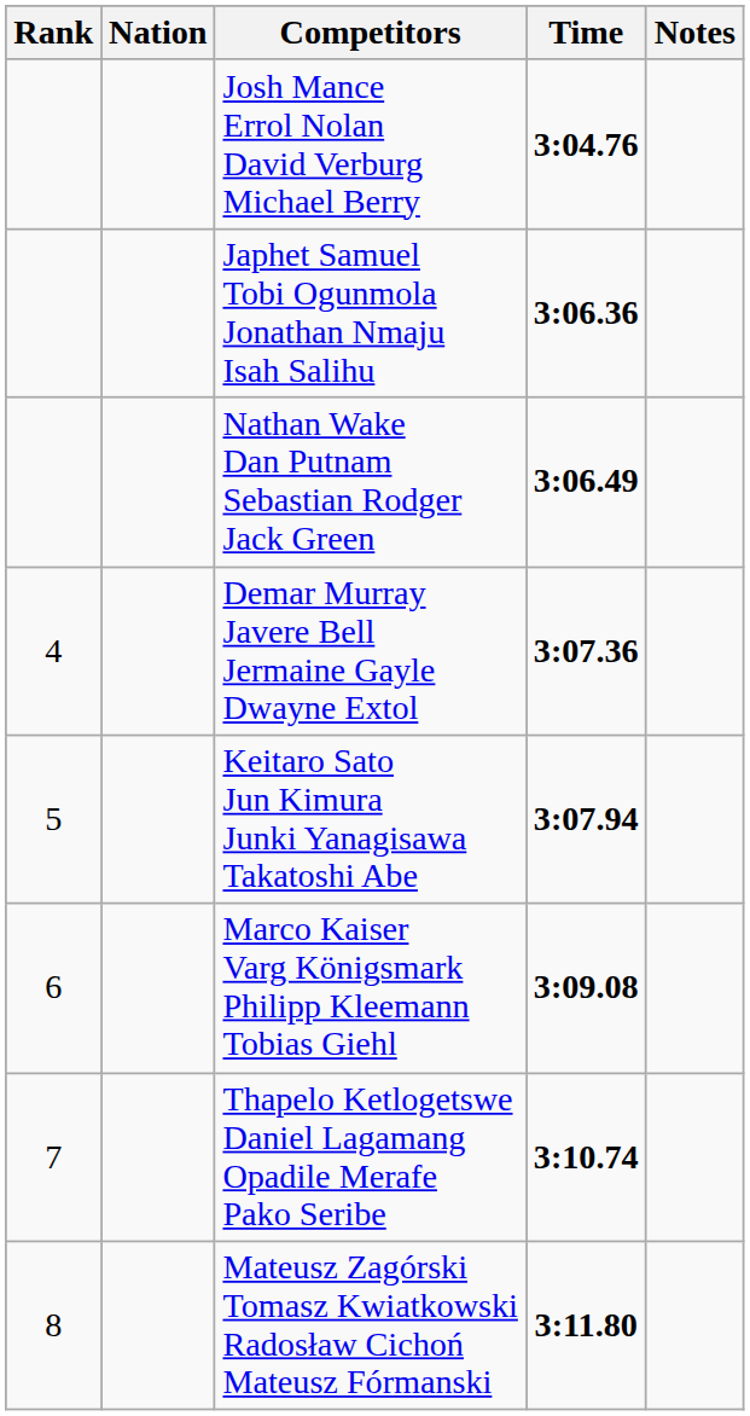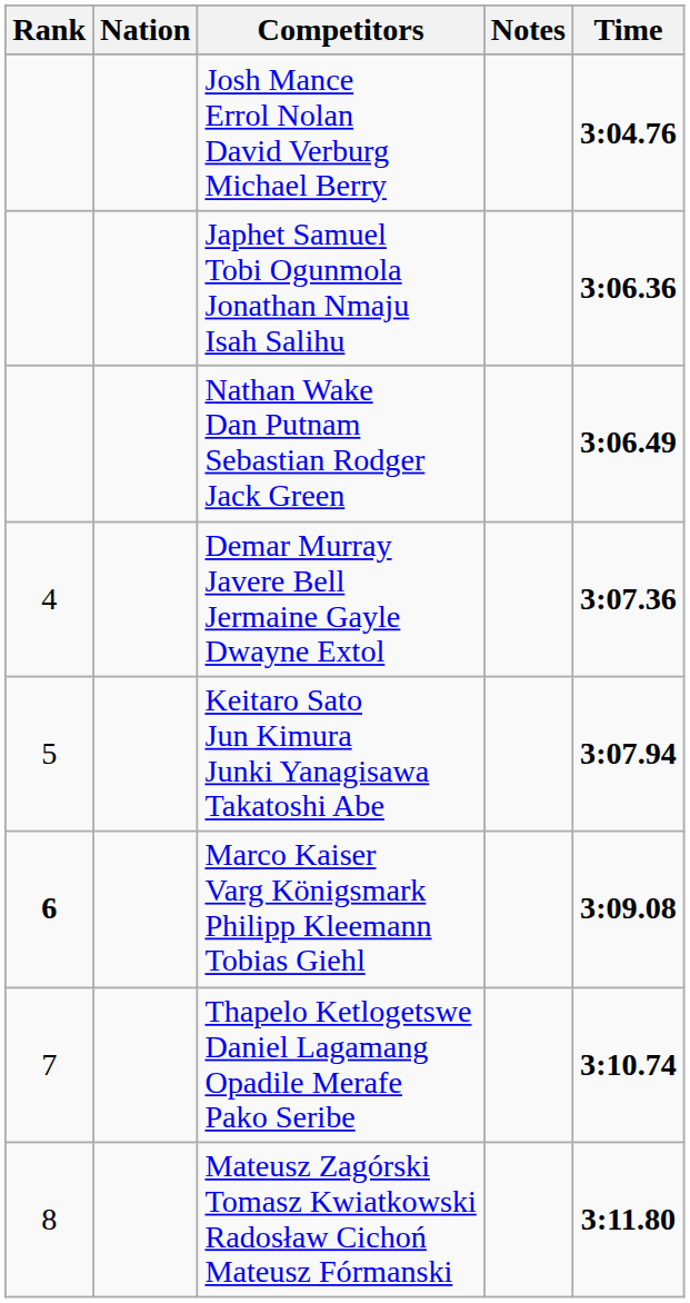columns swapped: Time <-> Notes
Marco Kaiser Varg Königsmark Philipp Kleemann Tobias Giehl | Rank: normal -> bold
